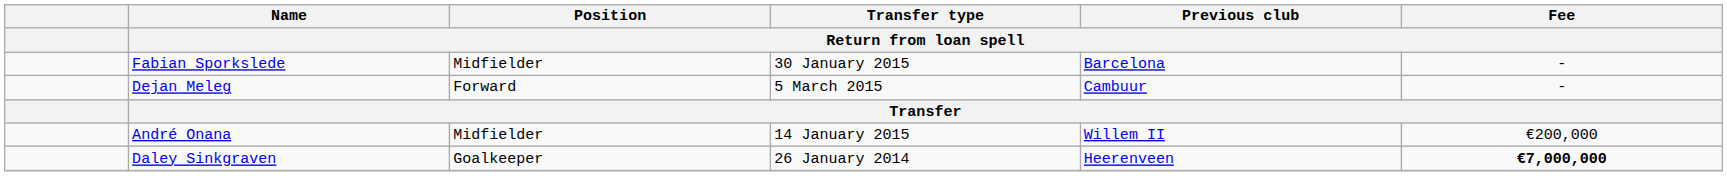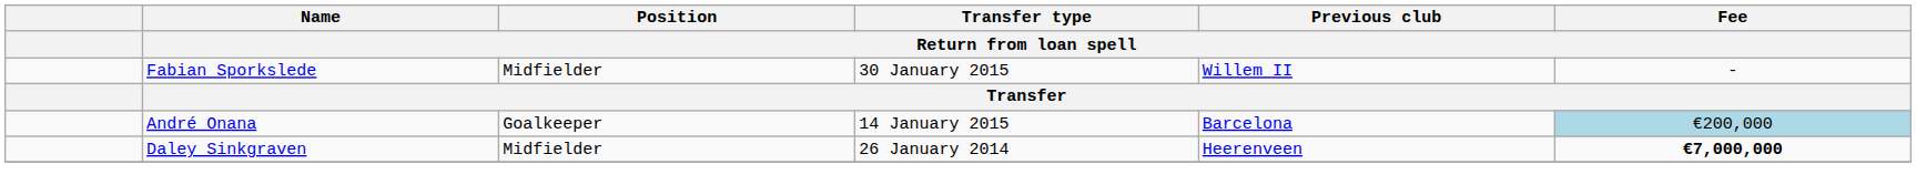Fabian Sporkslede | Previous club / Return from loan spell: Barcelona -> Willem II
- row: Dejan Meleg | Forward | 5 March 2015 | Cambuur | -
André Onana | Position / Return from loan spell: Midfielder -> Goalkeeper
André Onana | Previous club / Return from loan spell: Willem II -> Barcelona
André Onana | Fee / Return from loan spell: no background -> lightblue background
Daley Sinkgraven | Position / Return from loan spell: Goalkeeper -> Midfielder
